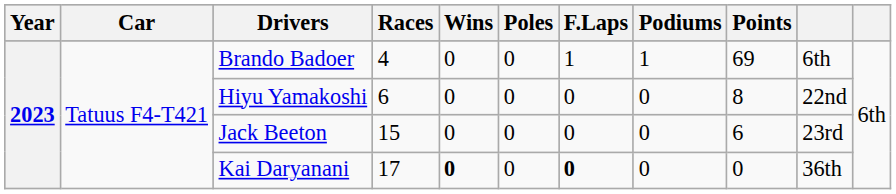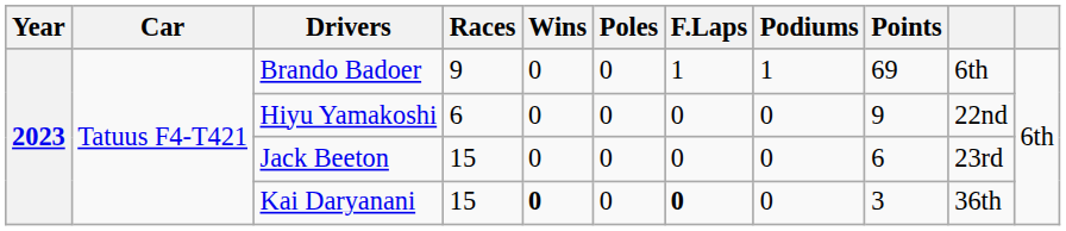Brando Badoer | Races: 4 -> 9
Hiyu Yamakoshi | Points: 8 -> 9
Kai Daryanani | Races: 17 -> 15
Kai Daryanani | Points: 0 -> 3
